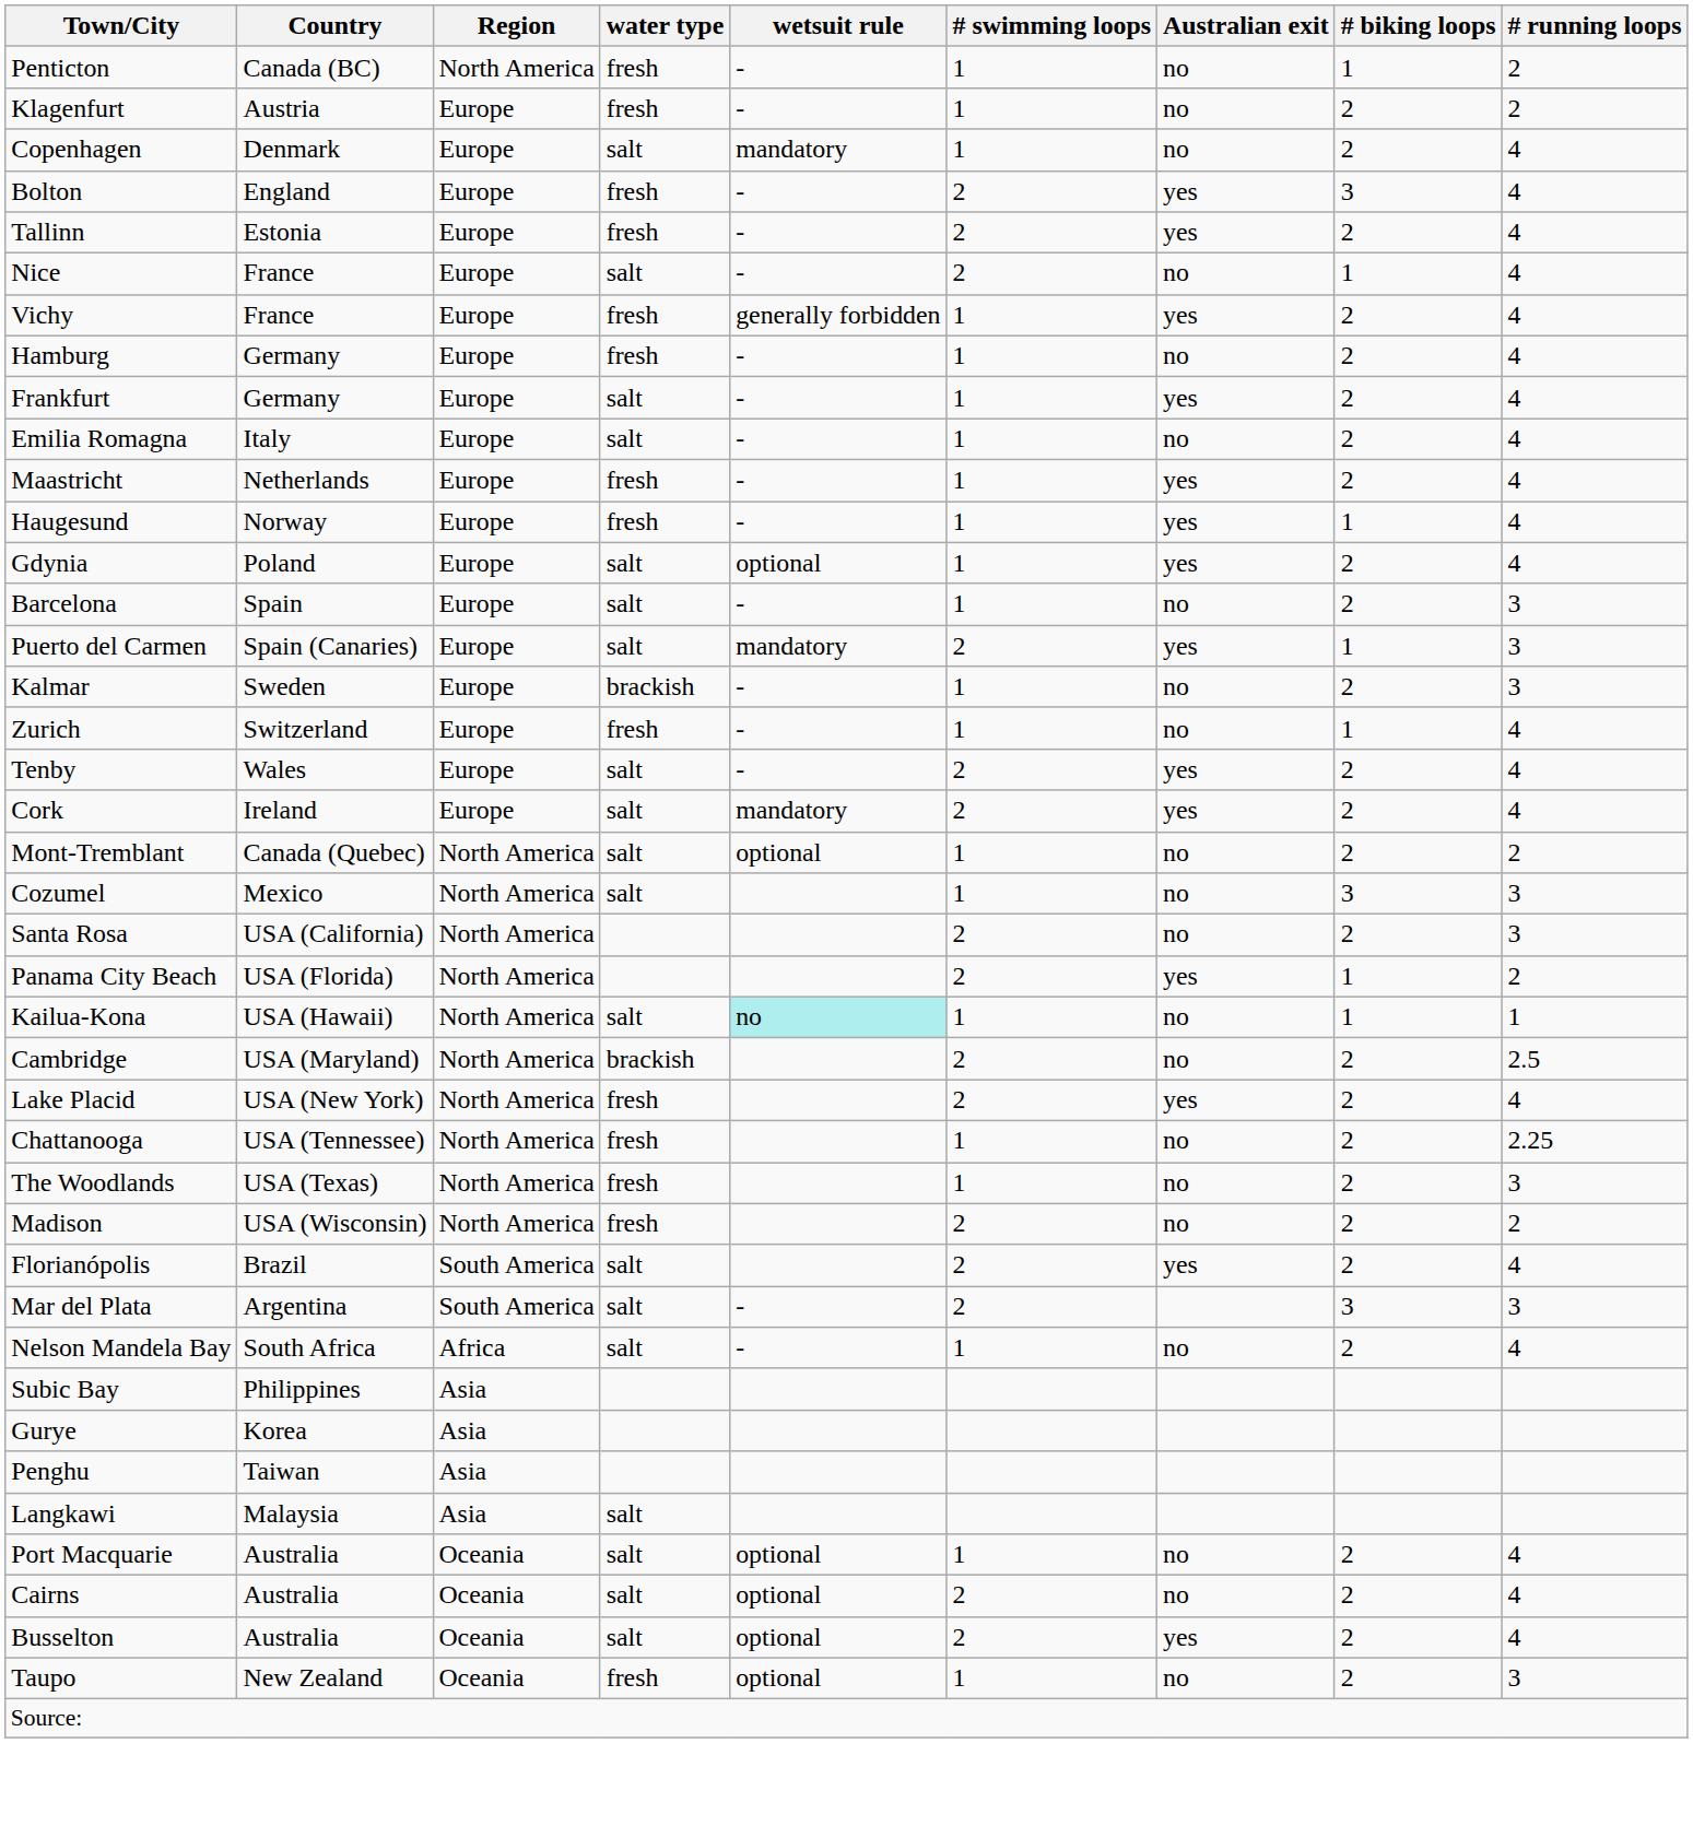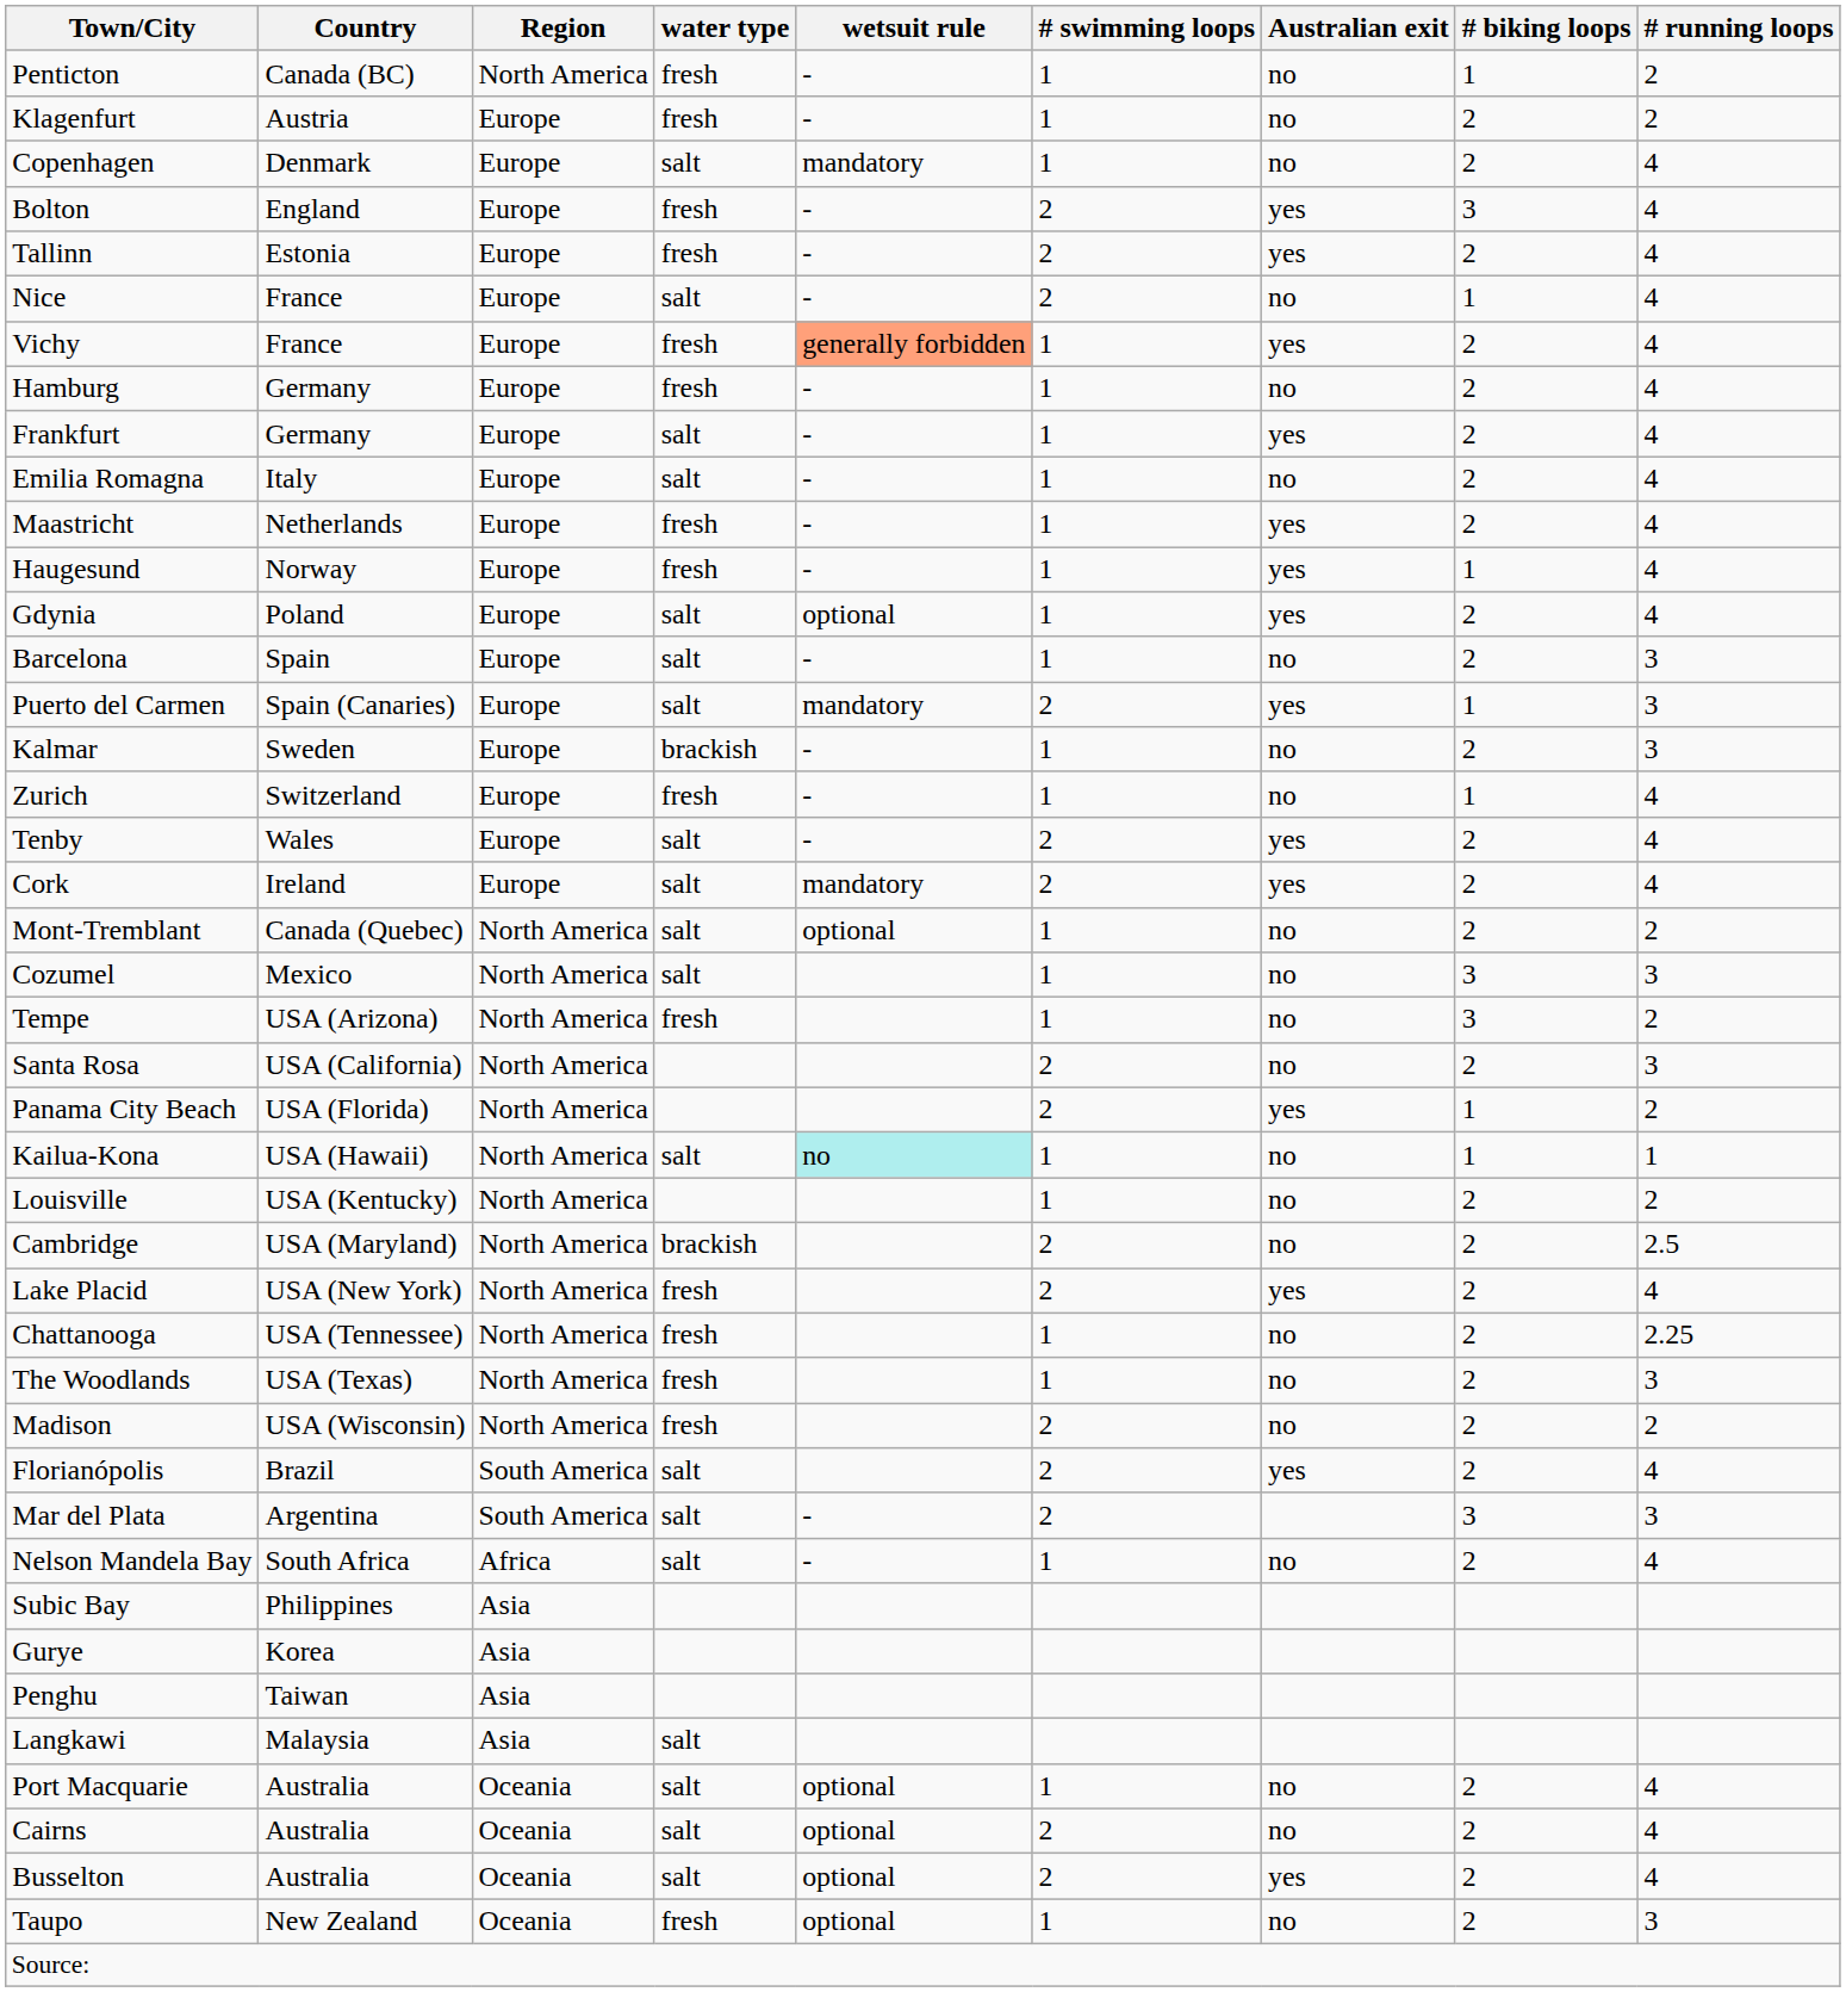Vichy | wetsuit rule: no background -> lightsalmon background
+ row: Tempe | USA (Arizona) | North America | fresh | 1 | no | 3 | 2
+ row: Louisville | USA (Kentucky) | North America | 1 | no | 2 | 2
